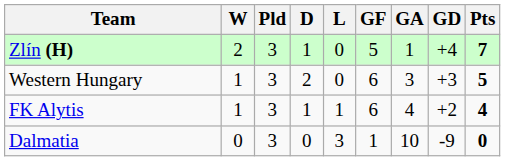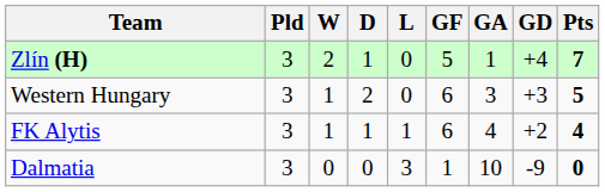columns swapped: Pld <-> W
